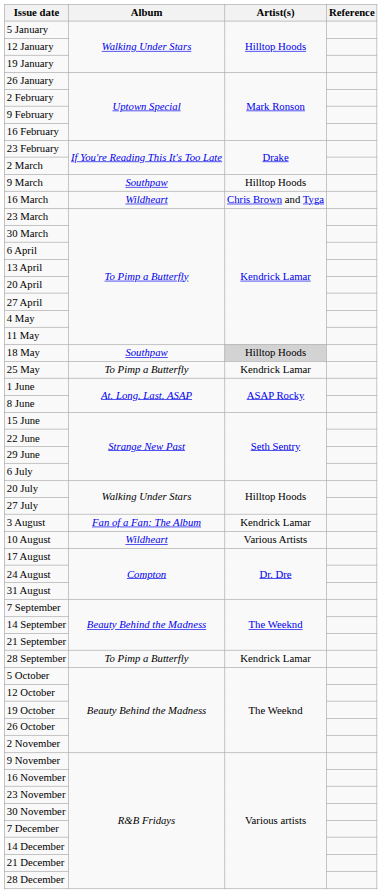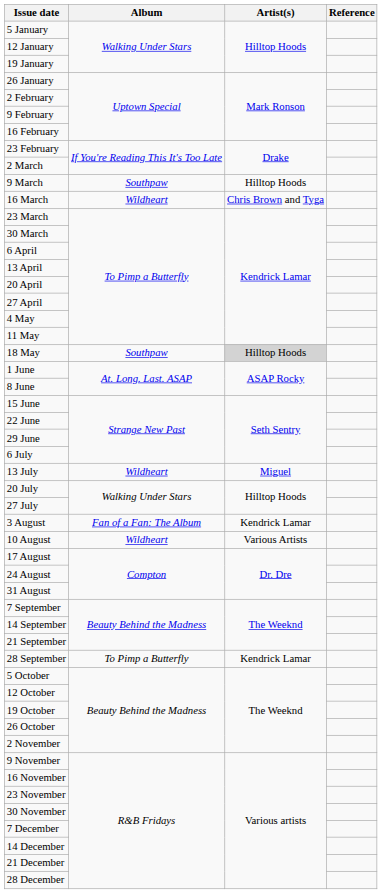- row: 25 May | To Pimp a Butterfly | Kendrick Lamar
+ row: 13 July | Wildheart | Miguel
